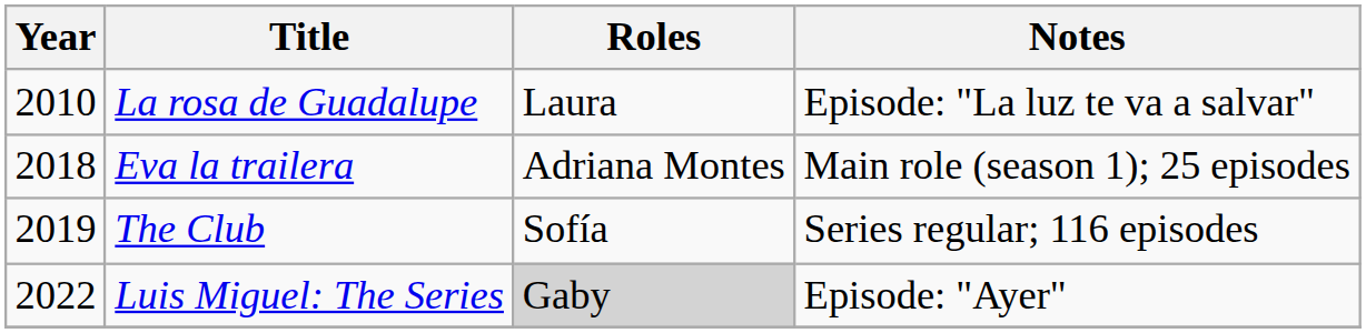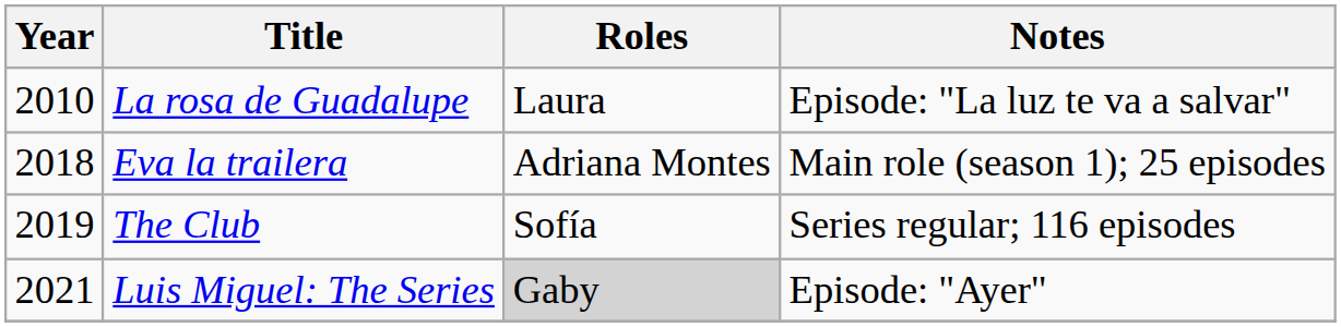Luis Miguel: The Series | Year: 2022 -> 2021
